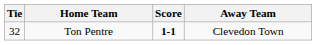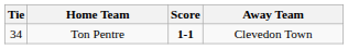Ton Pentre | Tie: 32 -> 34
